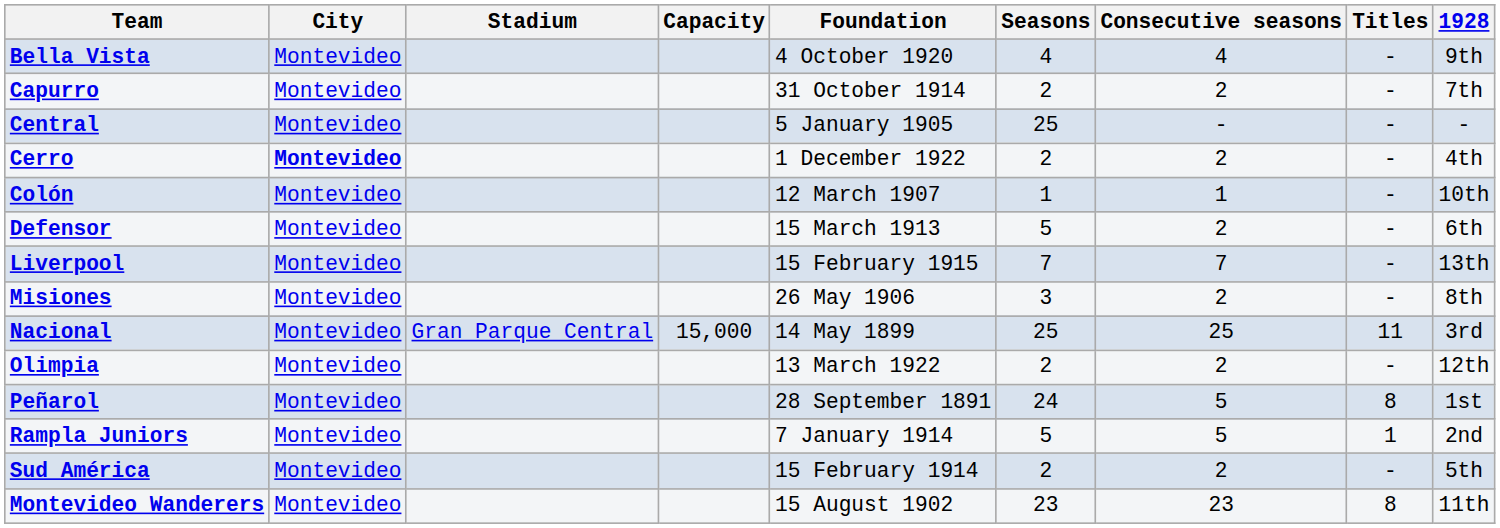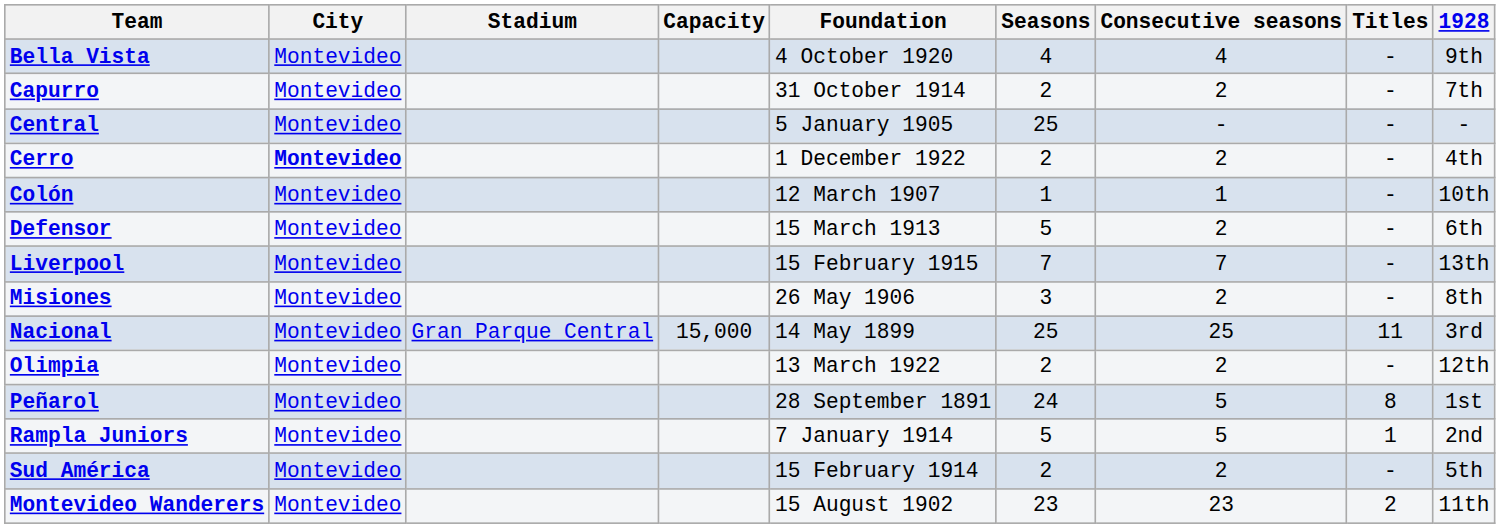Montevideo Wanderers | Titles: 8 -> 2
